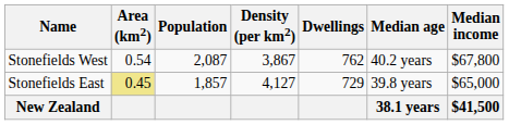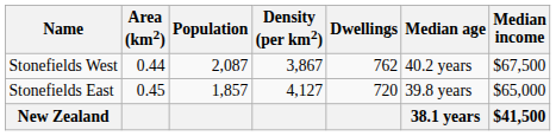Stonefields West | Area (km2): 0.54 -> 0.44
Stonefields West | Median income: $67,800 -> $67,500
Stonefields East | Area (km2): khaki background -> no background
Stonefields East | Dwellings: 729 -> 720
